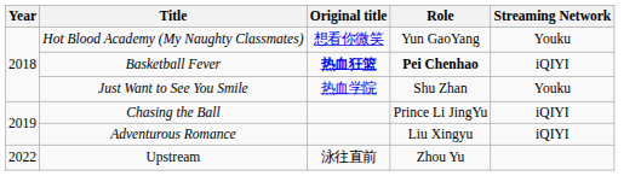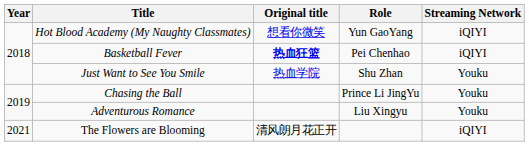Hot Blood Academy (My Naughty Classmates) | Streaming Network: Youku -> iQIYI
Basketball Fever | Role: bold -> normal
Chasing the Ball | Streaming Network: iQIYI -> Youku
Adventurous Romance | Streaming Network: iQIYI -> Youku
+ row: 2021 | The Flowers are Blooming | 清风朗月花正开 | iQIYI
- row: 2022 | Upstream | 泳往直前 | Zhou Yu
